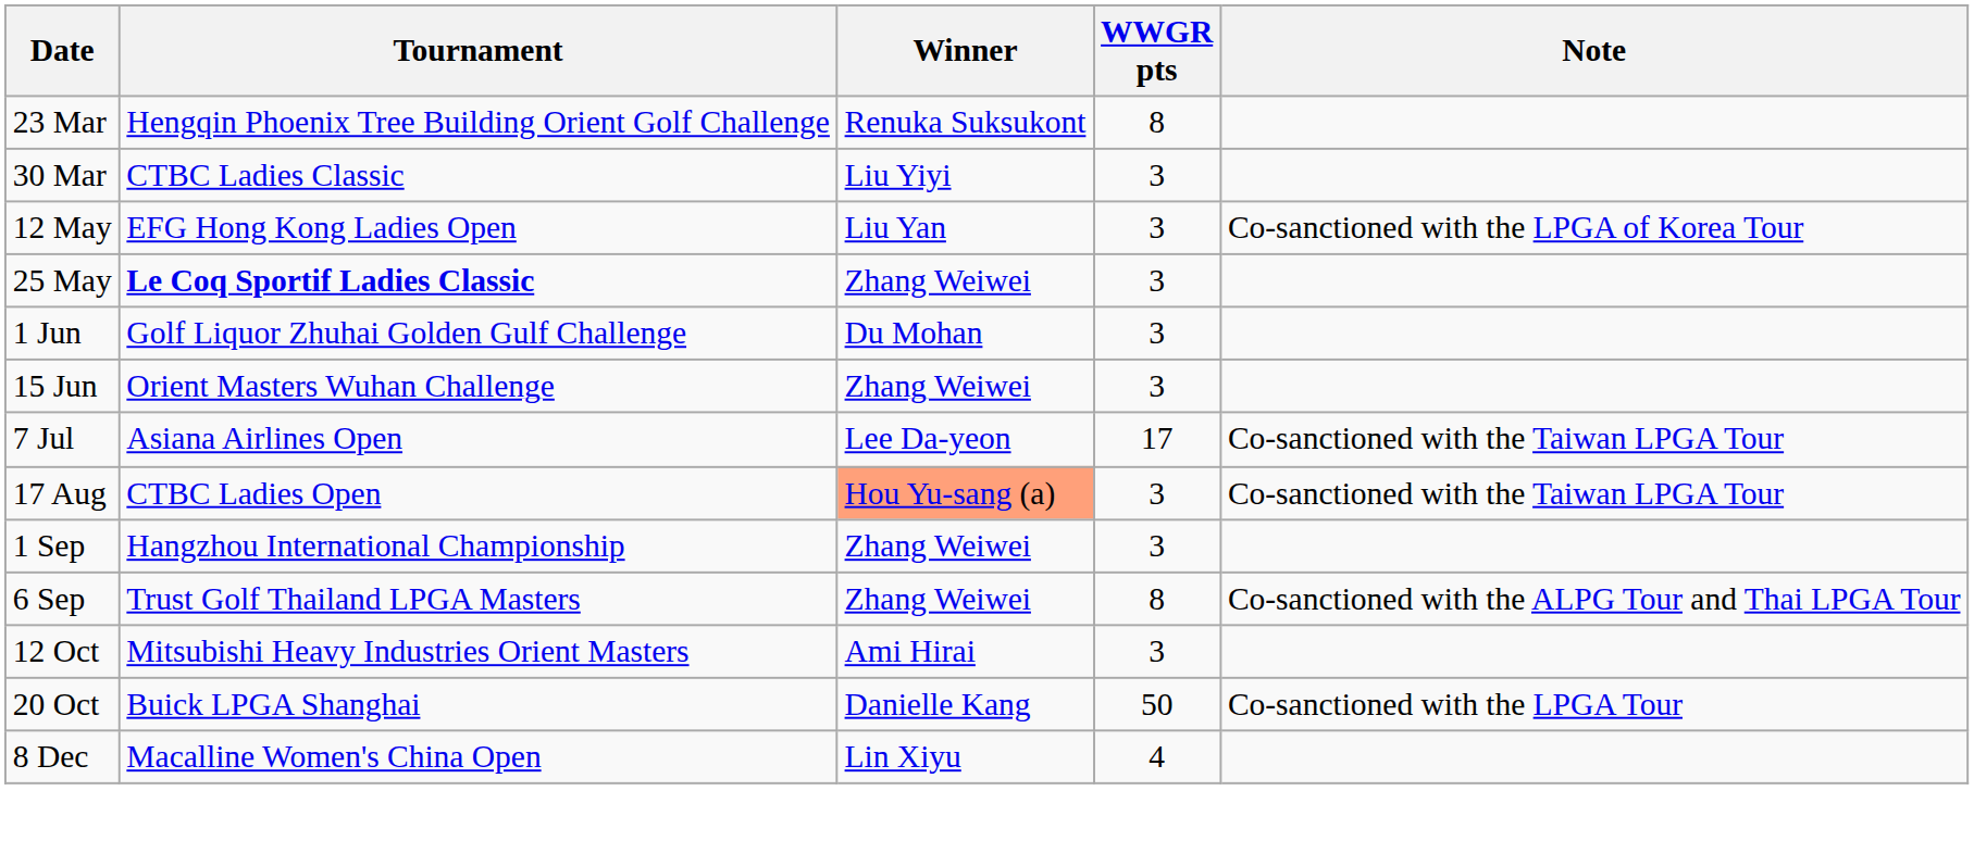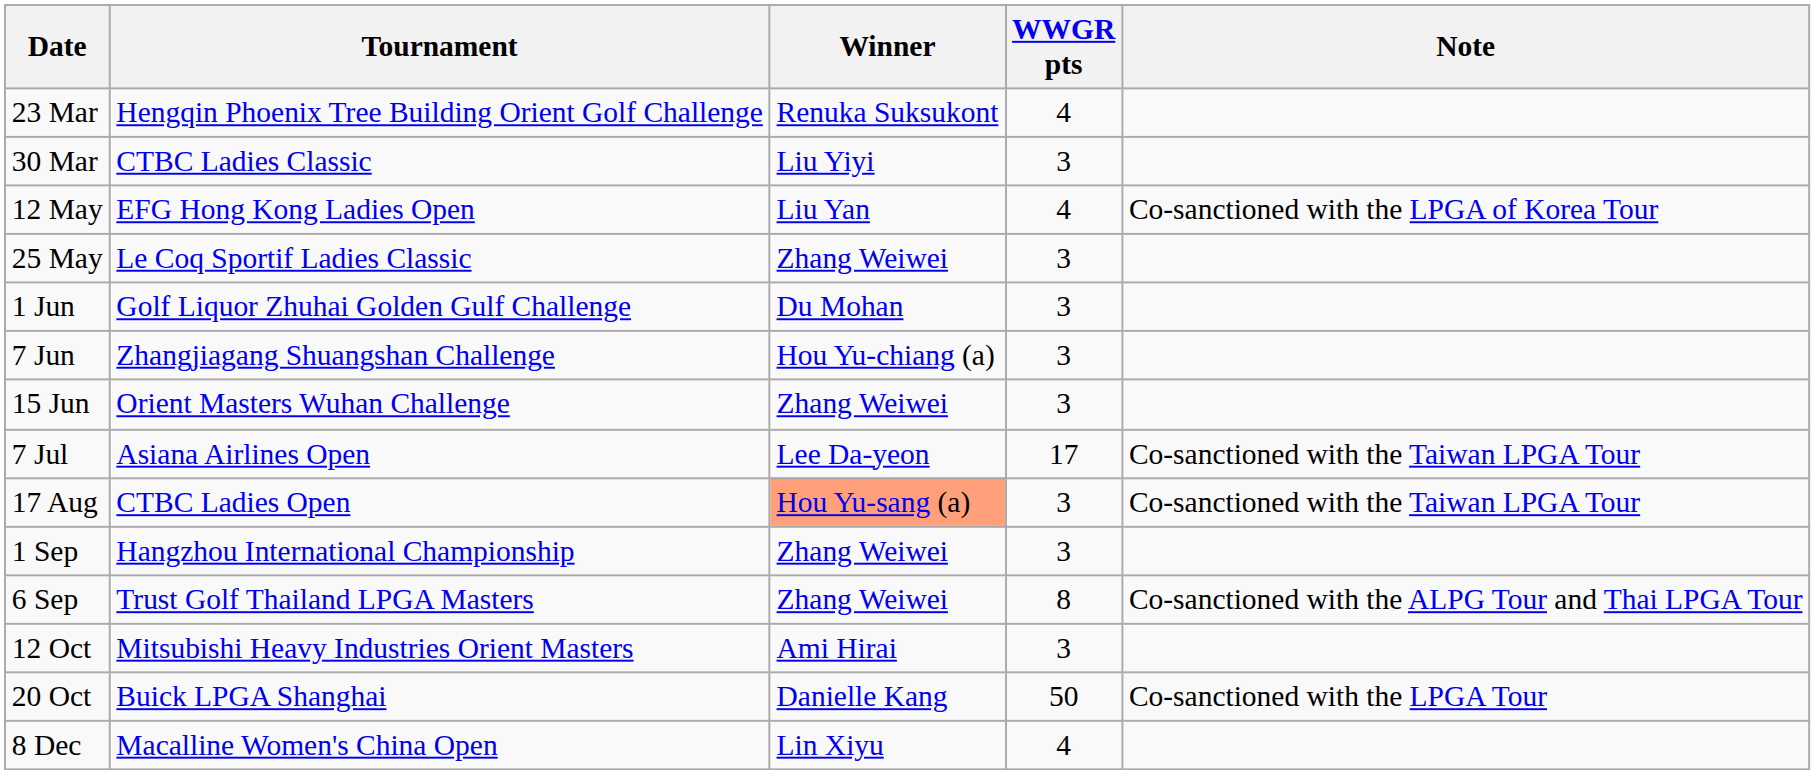23 Mar | WWGR pts: 8 -> 4
12 May | WWGR pts: 3 -> 4
25 May | Tournament: bold -> normal
+ row: 7 Jun | Zhangjiagang Shuangshan Challenge | Hou Yu-chiang (a) | 3
